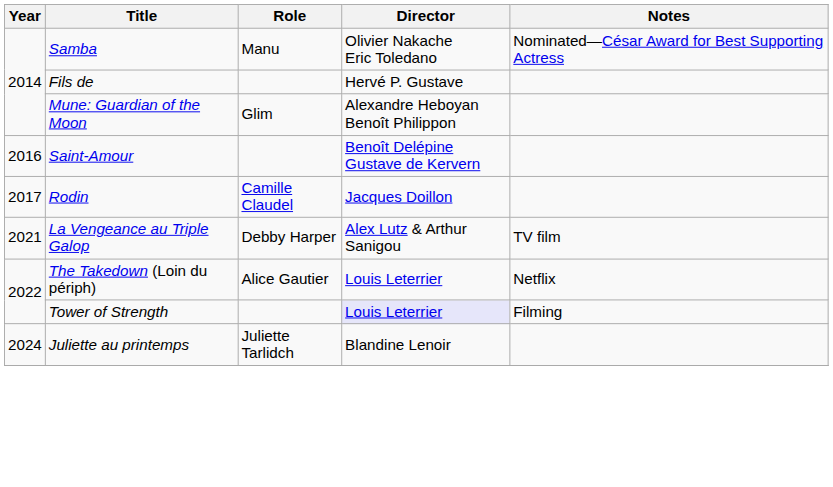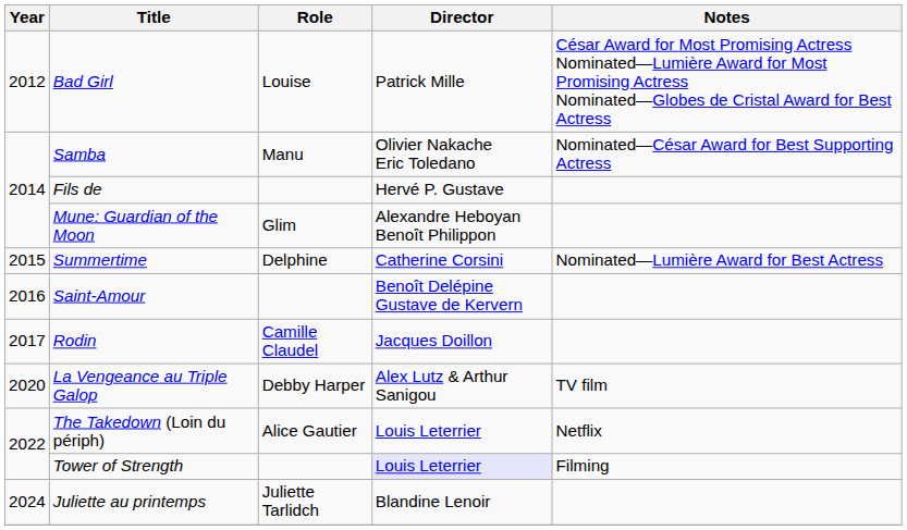+ row: 2012 | Bad Girl | Louise | Patrick Mille | César Award for Most Promising Actress Nominated—Lumière Award for Most Promising Actress Nominated—Globes de Cristal Award for Best Actress
+ row: 2015 | Summertime | Delphine | Catherine Corsini | Nominated—Lumière Award for Best Actress
La Vengeance au Triple Galop | Year: 2021 -> 2020
